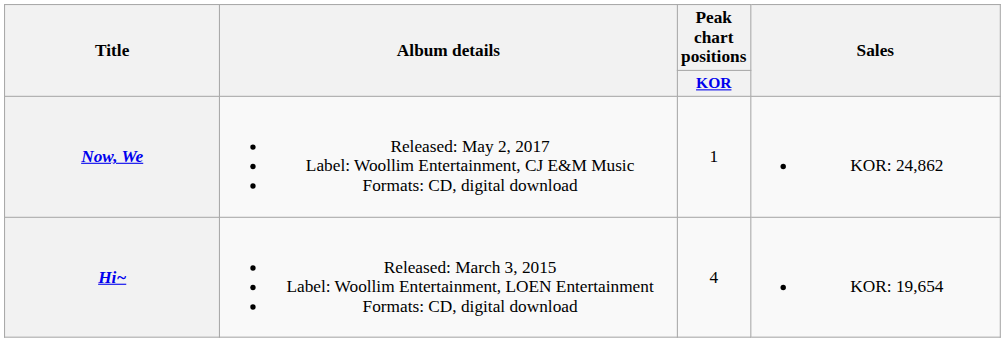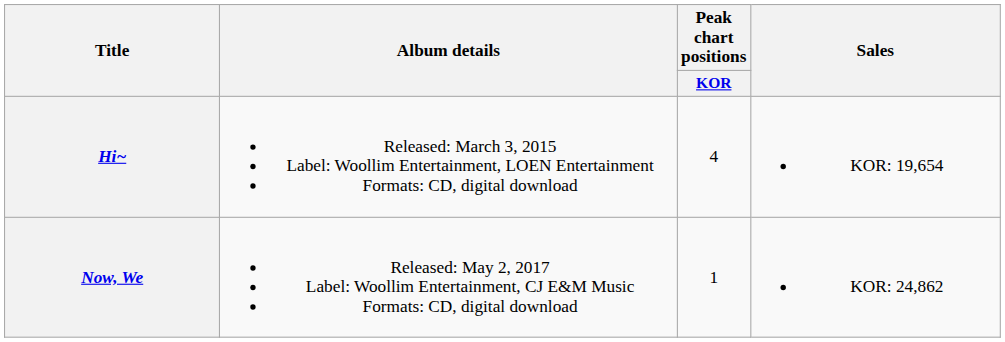rows swapped: Hi~ <-> Now, We
